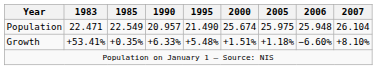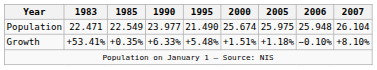Population | 1990: 20.957 -> 23.977
Growth | 2006: −6.60% -> −0.10%
